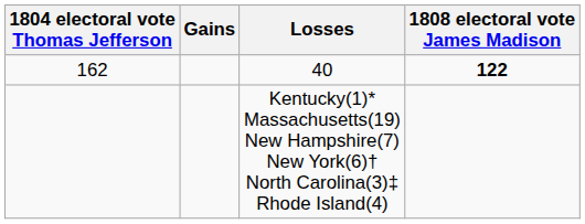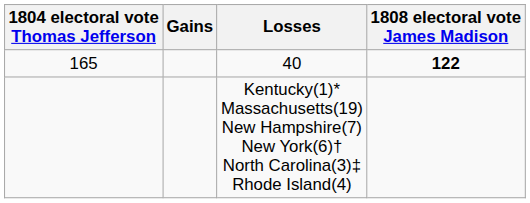40 | 1804 electoral vote Thomas Jefferson: 162 -> 165
